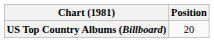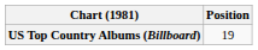US Top Country Albums (Billboard) | Position: 20 -> 19
